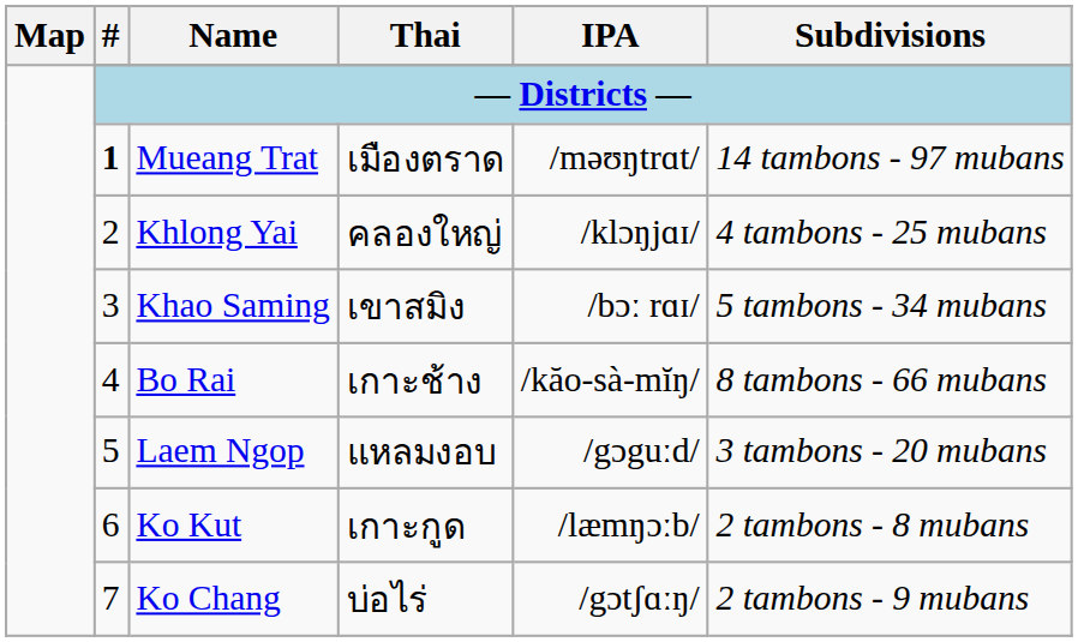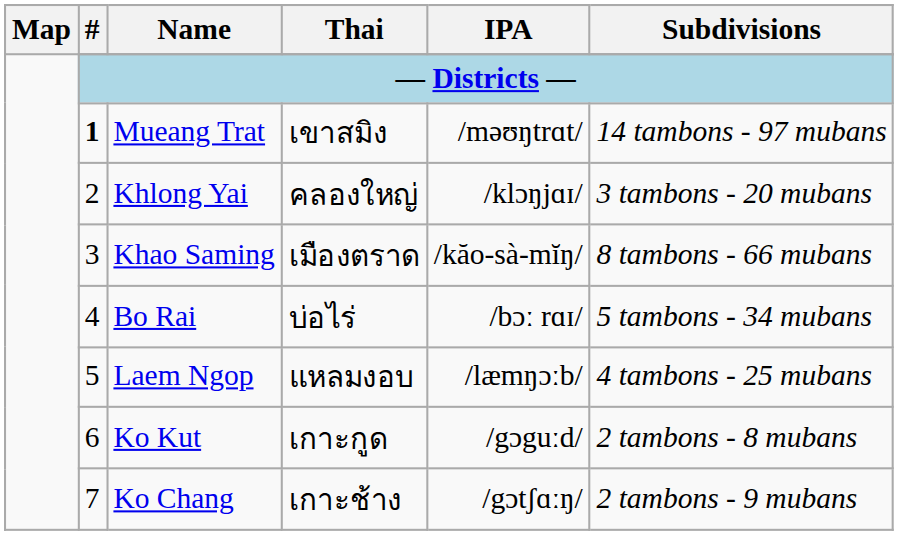Mueang Trat | Thai: เมืองตราด -> เขาสมิง
Khlong Yai | Subdivisions: 4 tambons - 25 mubans -> 3 tambons - 20 mubans
Khao Saming | Thai: เขาสมิง -> เมืองตราด
Khao Saming | IPA: /bɔː rɑɪ/ -> /kăo-sà-mĭŋ/
Khao Saming | Subdivisions: 5 tambons - 34 mubans -> 8 tambons - 66 mubans
Bo Rai | Thai: เกาะช้าง -> บ่อไร่
Bo Rai | IPA: /kăo-sà-mĭŋ/ -> /bɔː rɑɪ/
Bo Rai | Subdivisions: 8 tambons - 66 mubans -> 5 tambons - 34 mubans
Laem Ngop | IPA: /gɔguːd/ -> /læmŋɔːb/
Laem Ngop | Subdivisions: 3 tambons - 20 mubans -> 4 tambons - 25 mubans
Ko Kut | IPA: /læmŋɔːb/ -> /gɔguːd/
Ko Chang | Thai: บ่อไร่ -> เกาะช้าง
